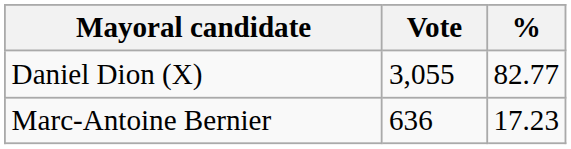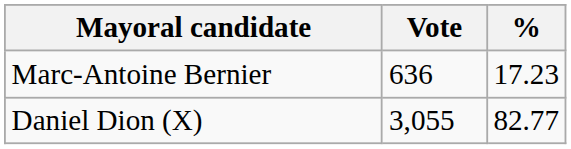rows swapped: Daniel Dion (X) <-> Marc-Antoine Bernier
